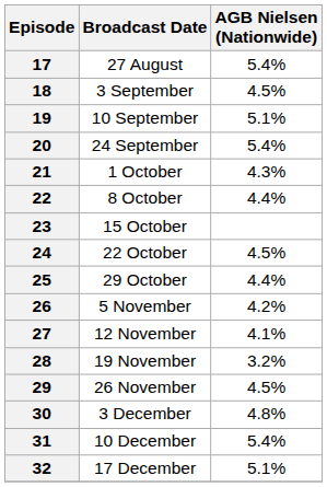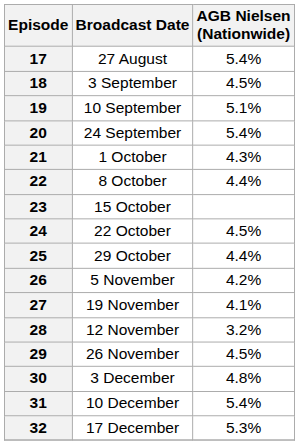27 | Broadcast Date: 12 November -> 19 November
28 | Broadcast Date: 19 November -> 12 November
32 | AGB Nielsen (Nationwide): 5.1% -> 5.3%
